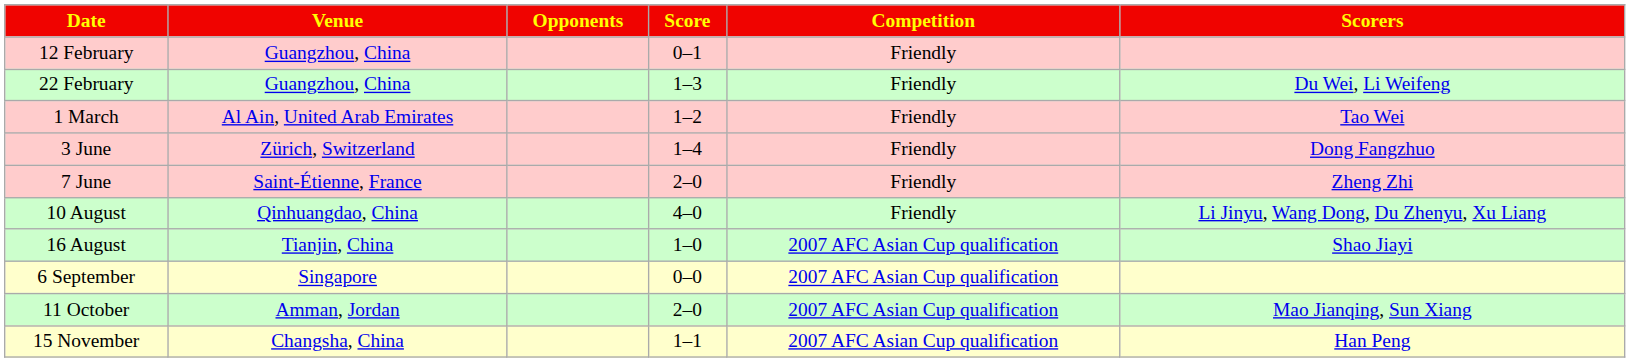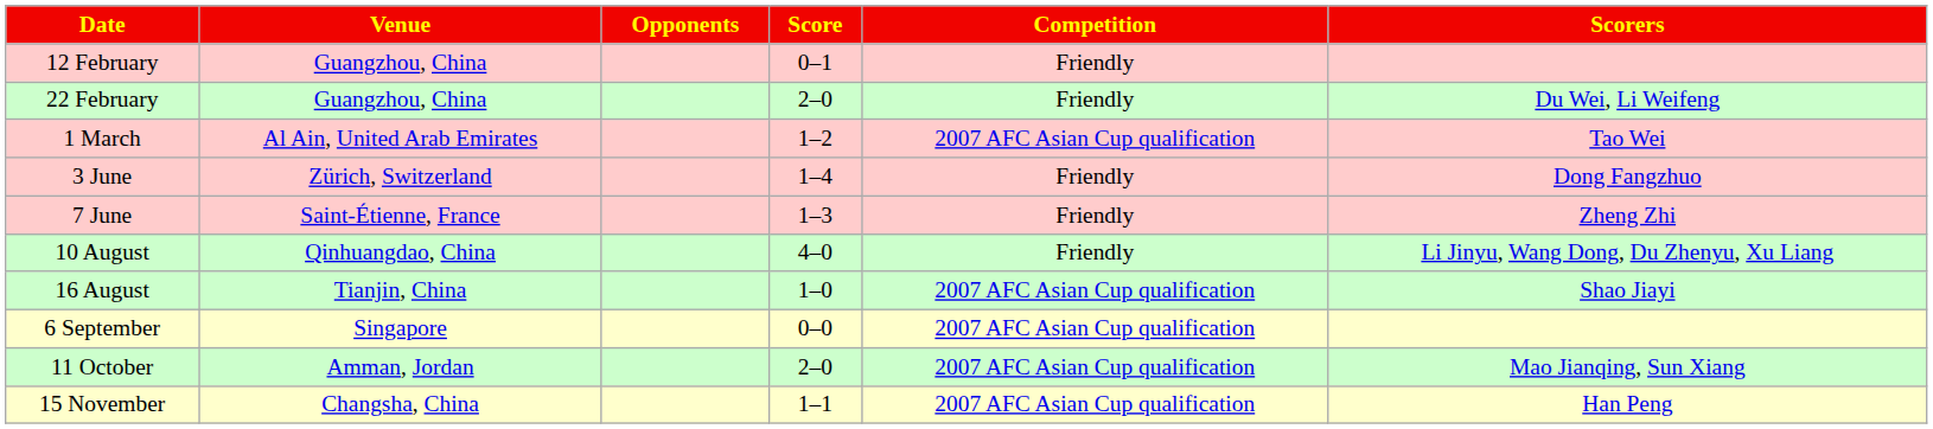22 February | Score: 1–3 -> 2–0
1 March | Competition: Friendly -> 2007 AFC Asian Cup qualification
7 June | Score: 2–0 -> 1–3
